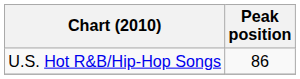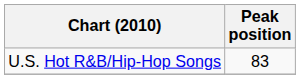U.S. Hot R&B/Hip-Hop Songs | Peak position: 86 -> 83
